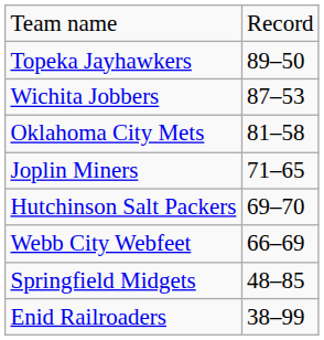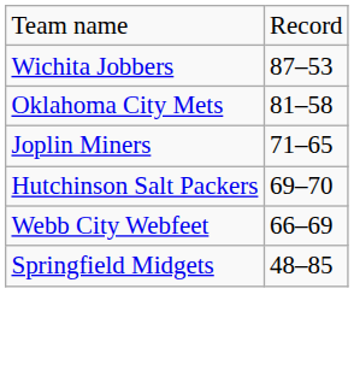- row: Topeka Jayhawkers | 89–50
- row: Enid Railroaders | 38–99
